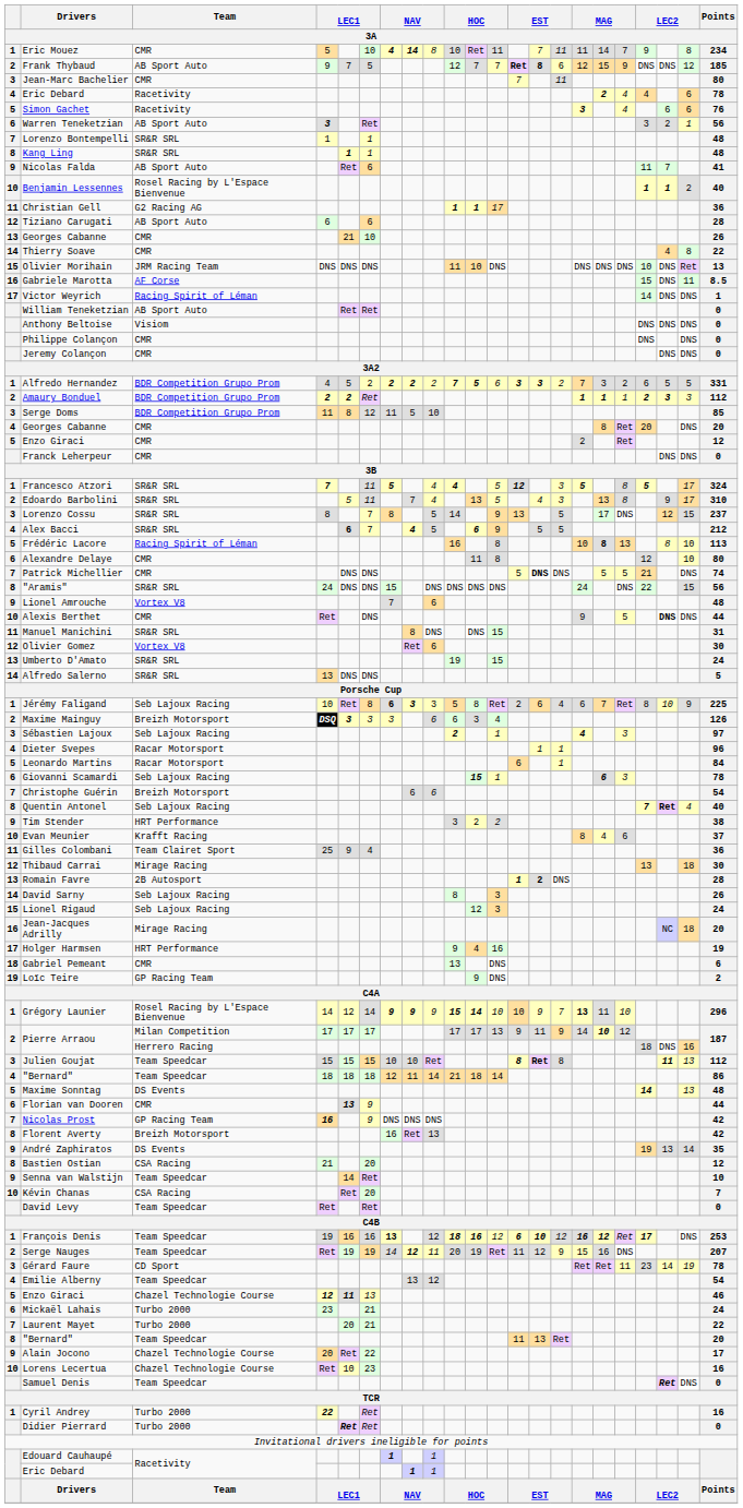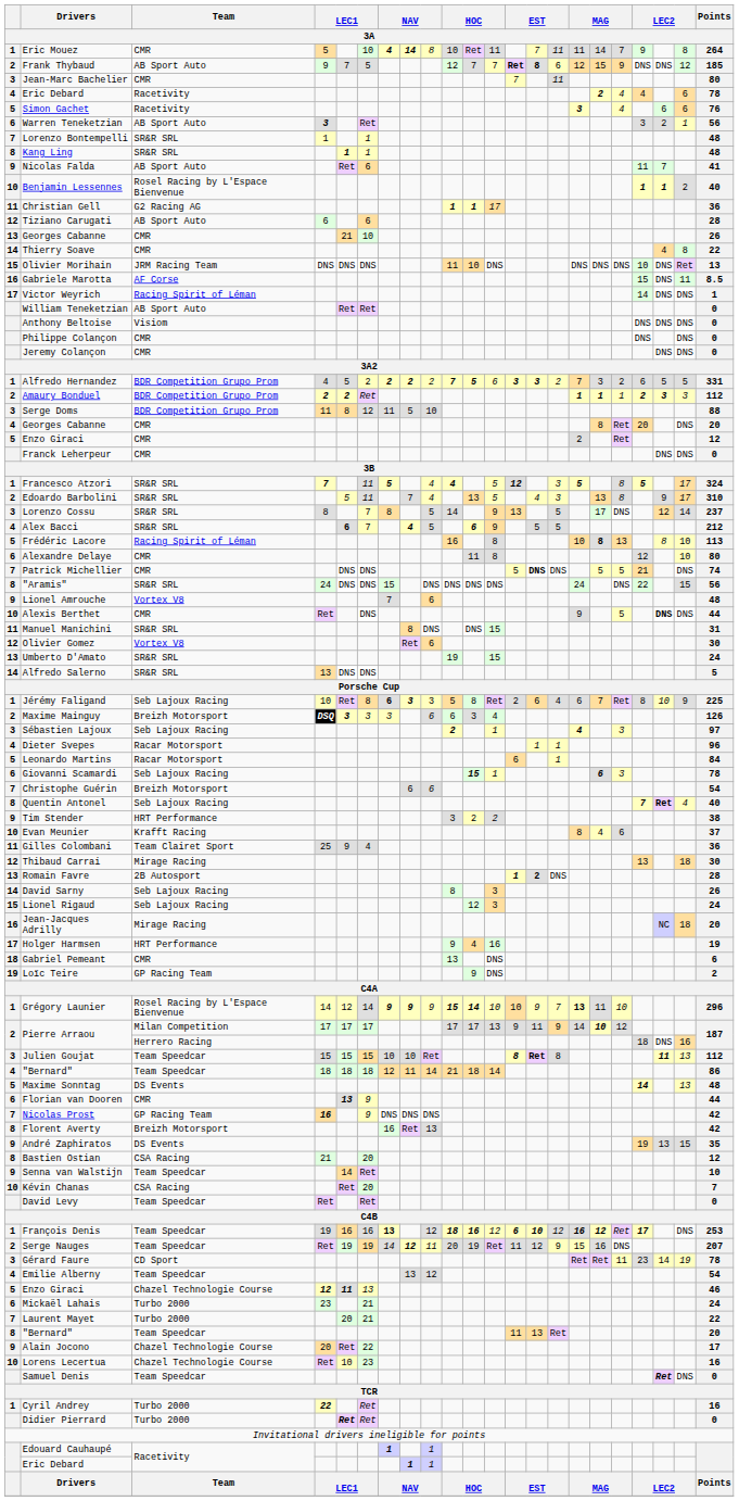Eric Mouez | Points: 234 -> 264
Serge Doms | Points: 85 -> 88
Lorenzo Cossu | column 21: 15 -> 14
André Zaphiratos | column 21: 14 -> 15
